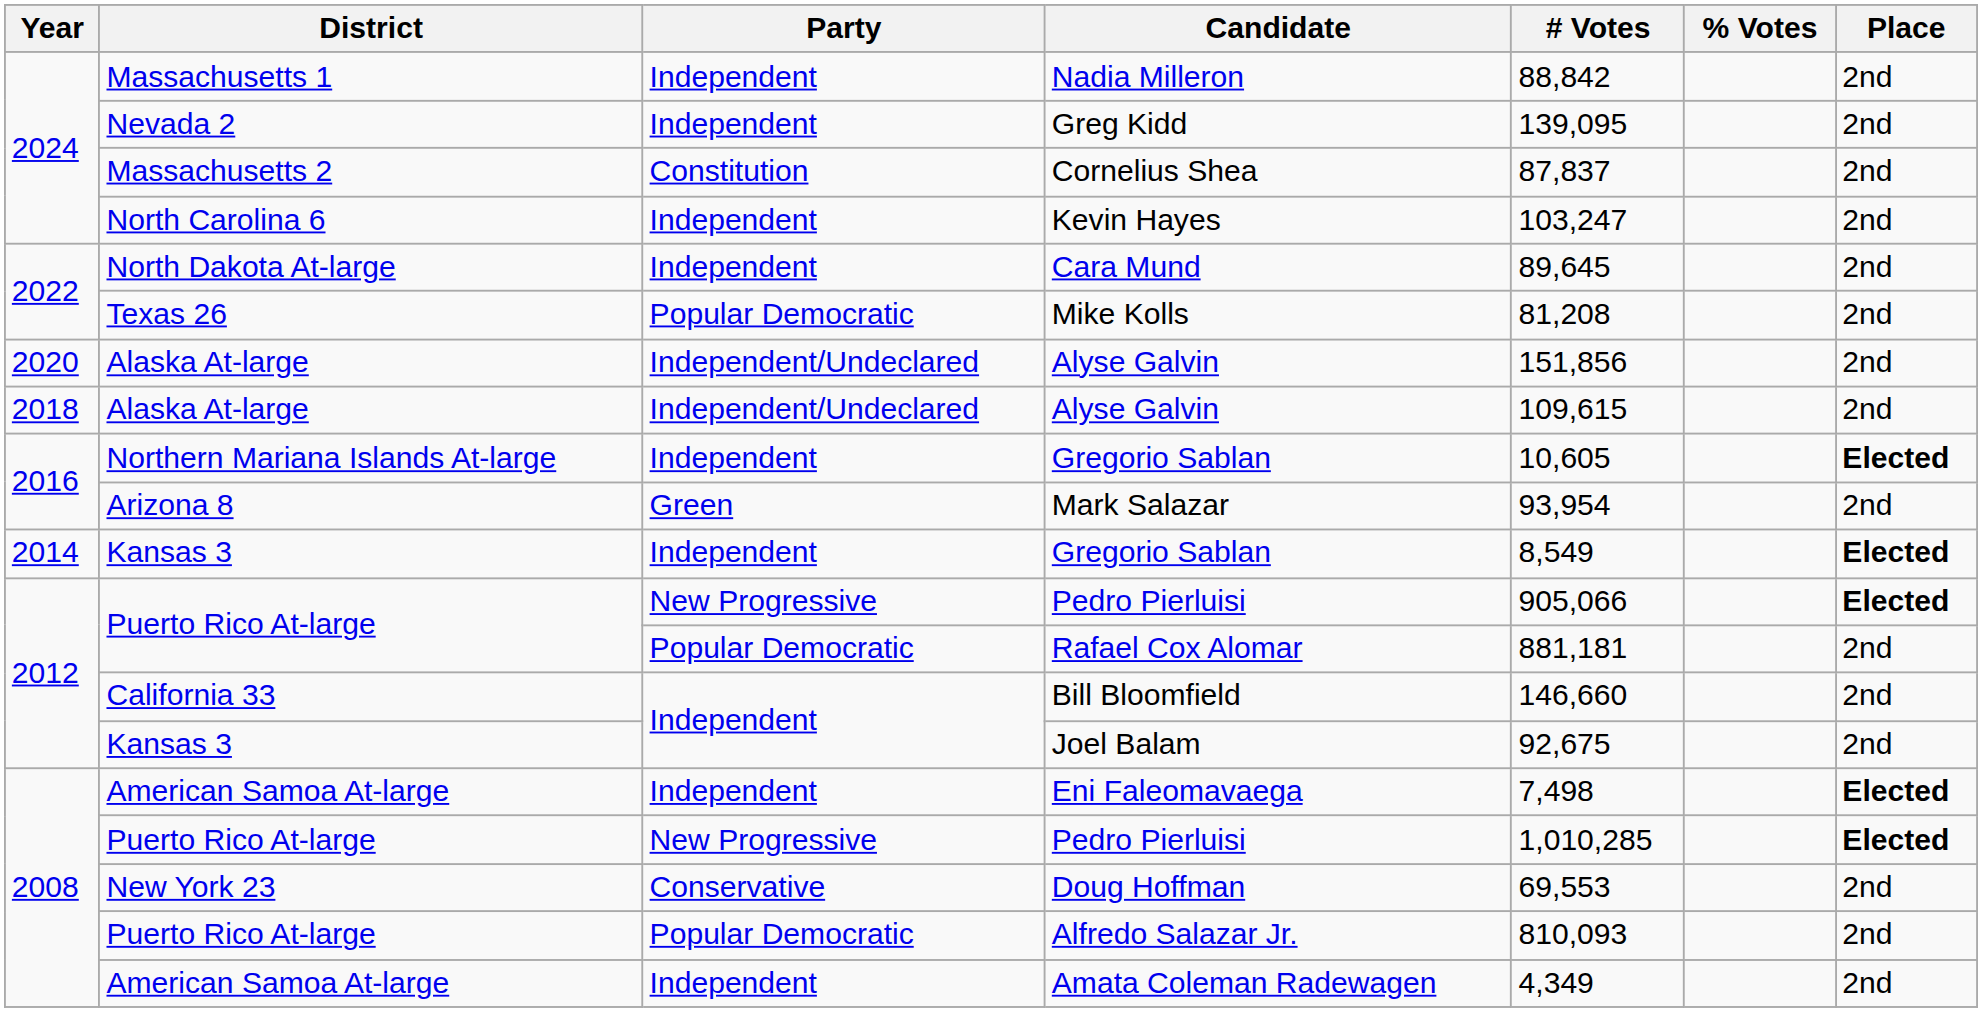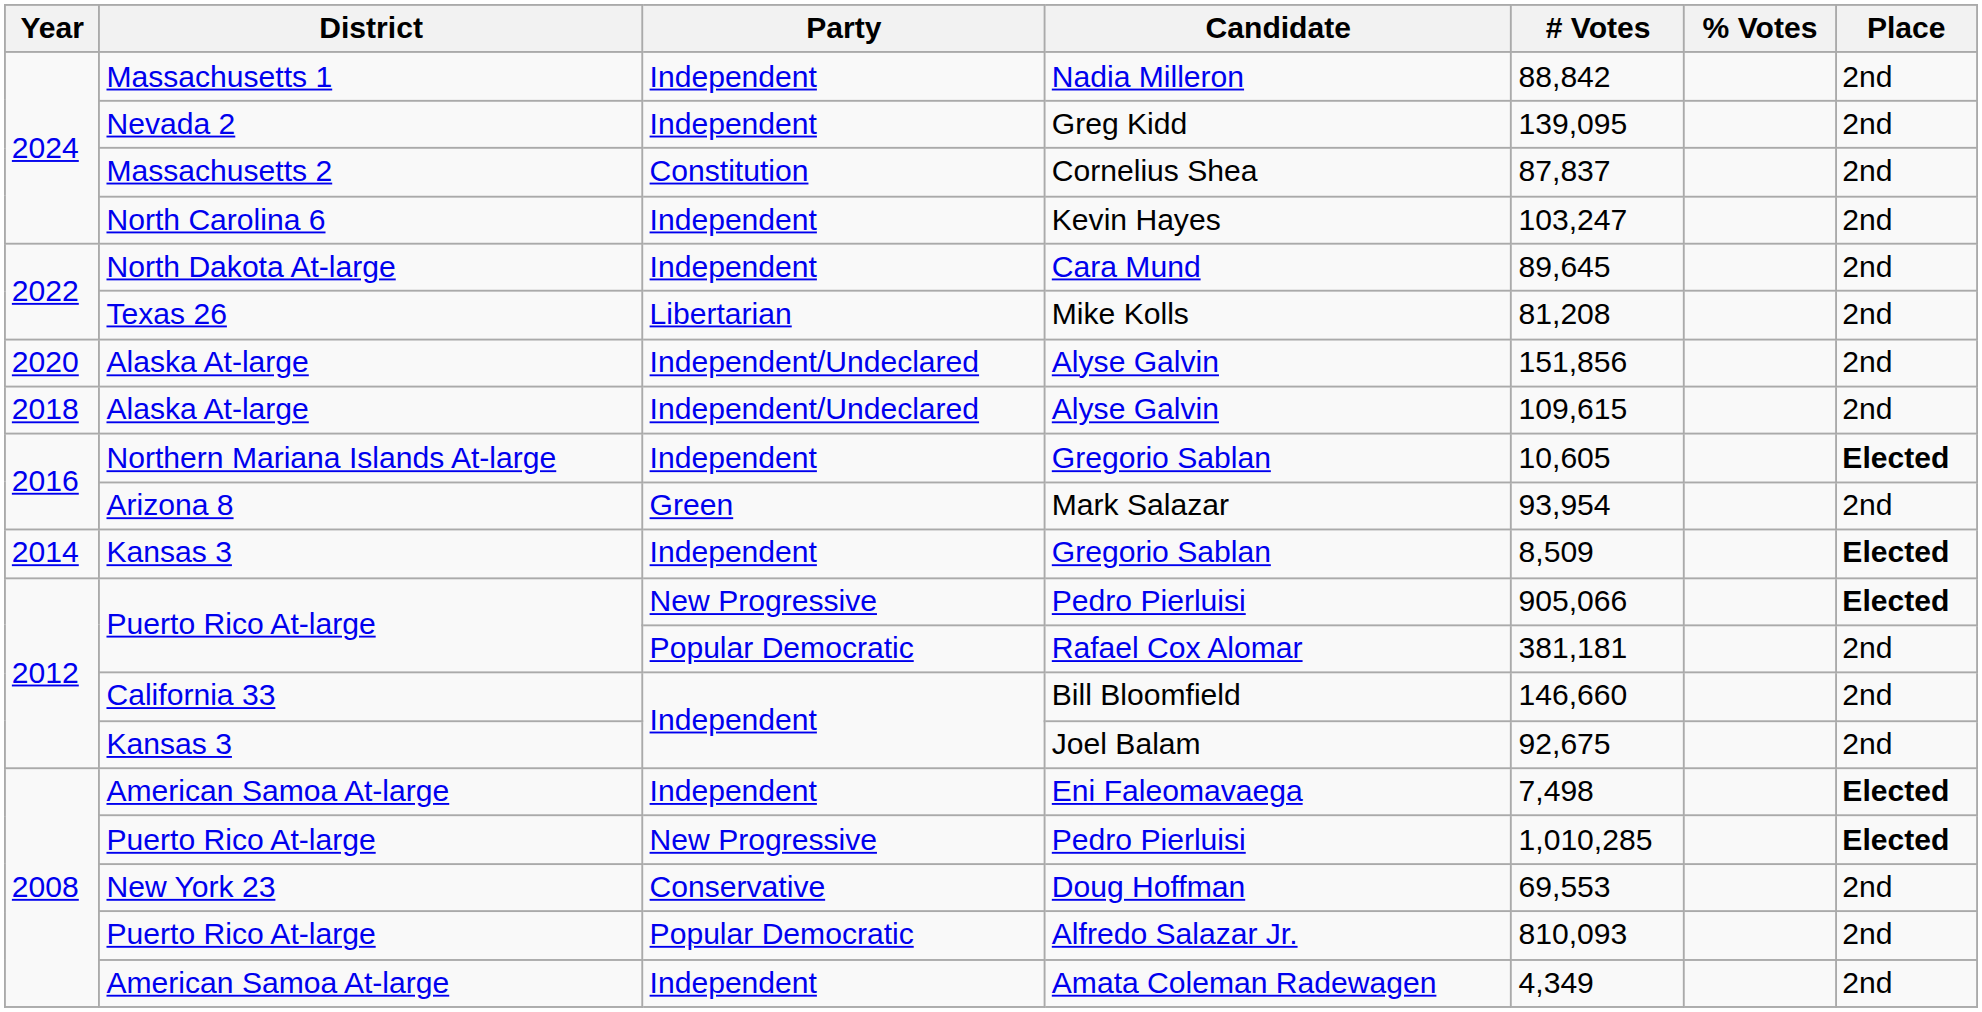Mike Kolls | Party: Popular Democratic -> Libertarian
2014 / Gregorio Sablan | # Votes: 8,549 -> 8,509
Rafael Cox Alomar | # Votes: 881,181 -> 381,181
